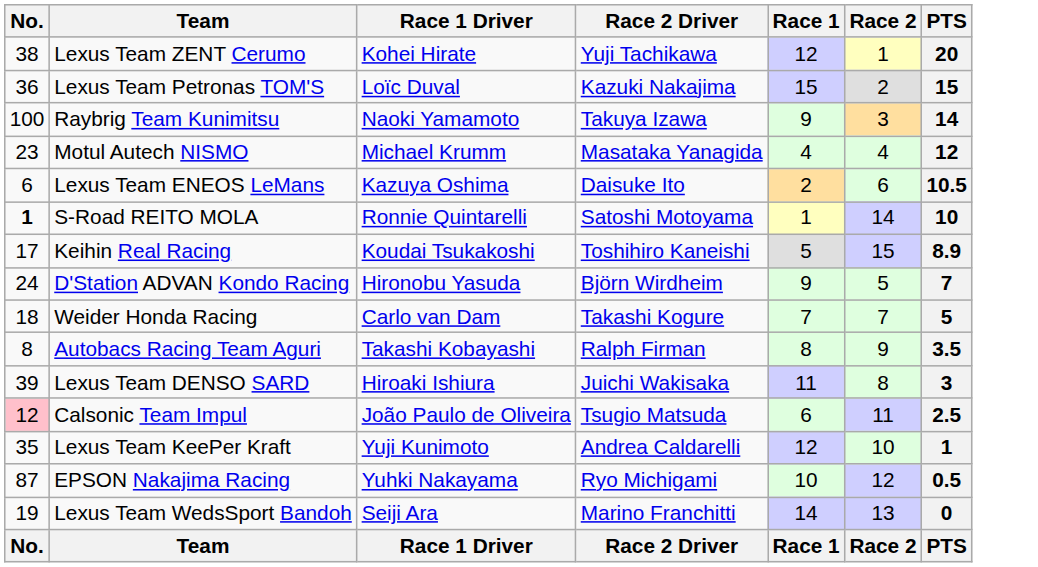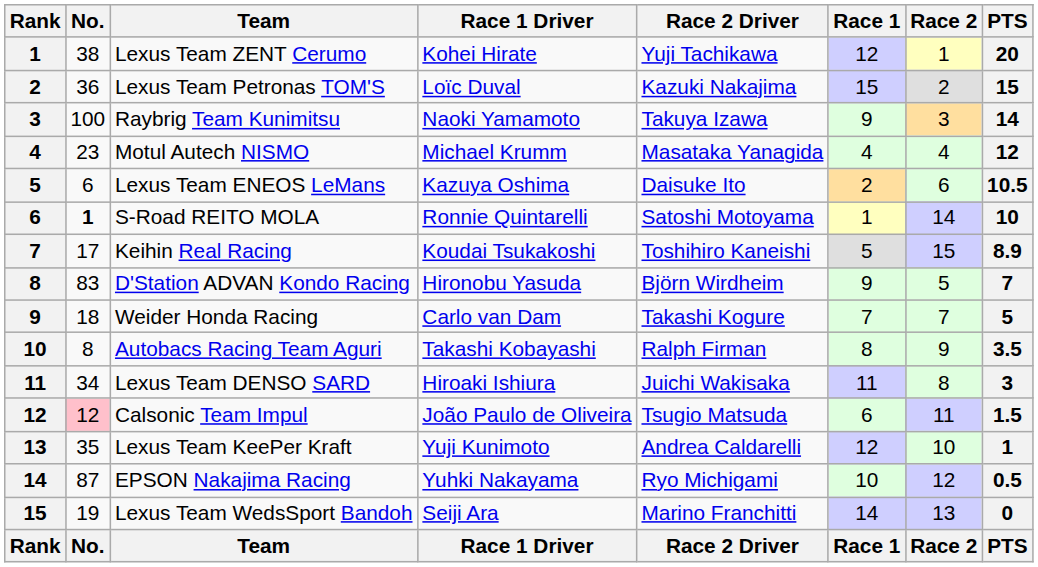+ column: Rank | 1 | 2 | 3 | 4 | 5 | 6 | 7 | 8 | 9 | 10 | 11 | 12 | 13 | 14 | 15 | Rank
D'Station ADVAN Kondo Racing | No.: 24 -> 83
Lexus Team DENSO SARD | No.: 39 -> 34
Calsonic Team Impul | PTS: 2.5 -> 1.5
